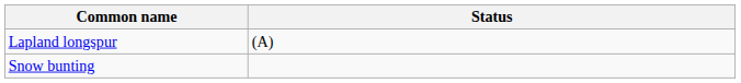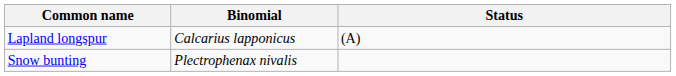+ column: Binomial | Calcarius lapponicus | Plectrophenax nivalis
